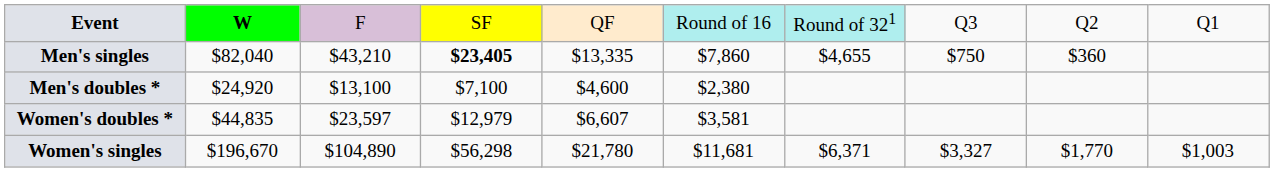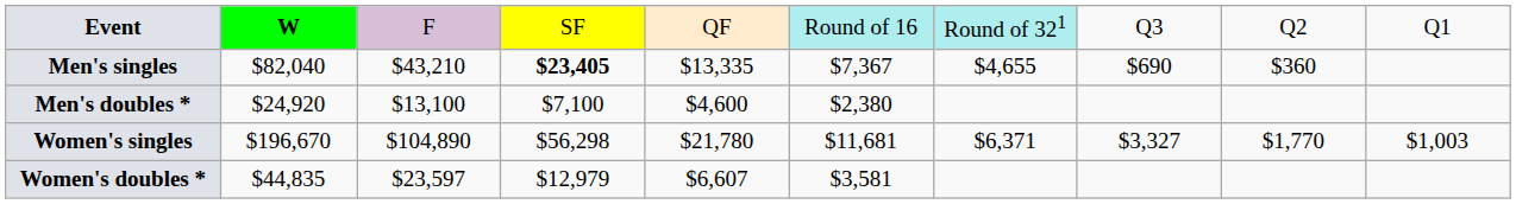Men's singles | column 6: $7,860 -> $7,367
Men's singles | column 8: $750 -> $690
rows swapped: Women's singles <-> Women's doubles *
